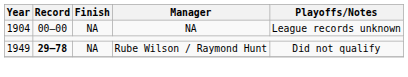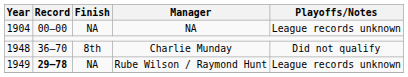+ row: 1948 | 36–70 | 8th | Charlie Munday | Did not qualify
Rube Wilson / Raymond Hunt | Playoffs/Notes: Did not qualify -> League records unknown
